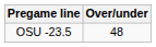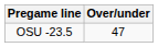OSU -23.5 | Over/under: 48 -> 47
